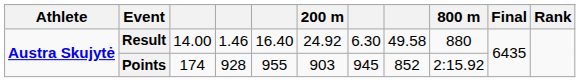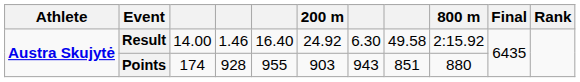Result | 800 m: 880 -> 2:15.92
Points | column 7: 945 -> 943
Points | column 8: 852 -> 851
Points | 800 m: 2:15.92 -> 880
